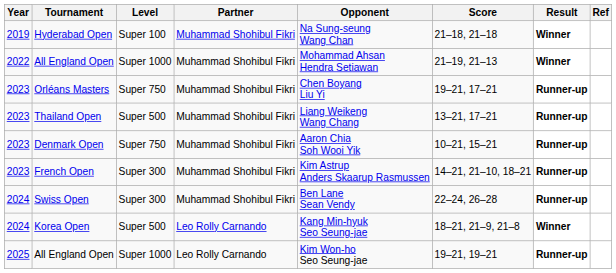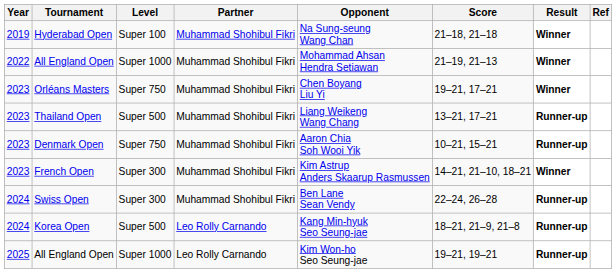Orléans Masters | Result: Runner-up -> Winner
French Open | Result: Runner-up -> Winner
Korea Open | Result: Winner -> Runner-up
